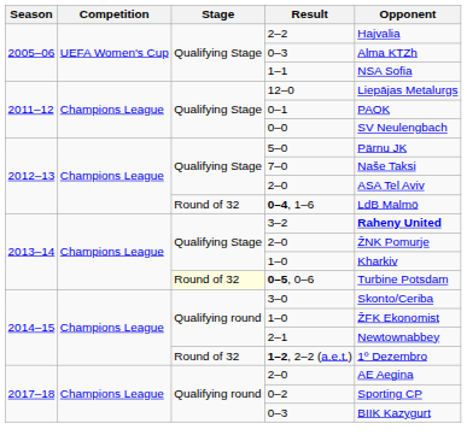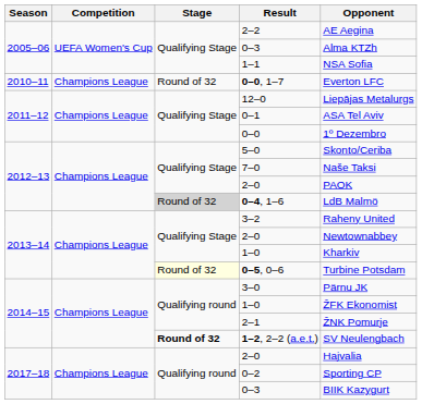2–2 | Opponent: Hajvalia -> AE Aegina
+ row: 2010–11 | Champions League | Round of 32 | 0–0, 1–7 | Everton LFC
0–1 | Opponent: PAOK -> ASA Tel Aviv
0–0 | Opponent: SV Neulengbach -> 1º Dezembro
5–0 | Opponent: Pärnu JK -> Skonto/Ceriba
2012–13 / 2–0 | Opponent: ASA Tel Aviv -> PAOK
0–4, 1–6 | Stage: no background -> lightgrey background
3–2 | Opponent: bold -> normal
2013–14 / 2–0 | Opponent: ŽNK Pomurje -> Newtownabbey
3–0 | Opponent: Skonto/Ceriba -> Pärnu JK
2–1 | Opponent: Newtownabbey -> ŽNK Pomurje
1–2, 2–2 (a.e.t.) | Stage: normal -> bold
1–2, 2–2 (a.e.t.) | Opponent: 1º Dezembro -> SV Neulengbach
2017–18 / 2–0 | Opponent: AE Aegina -> Hajvalia
